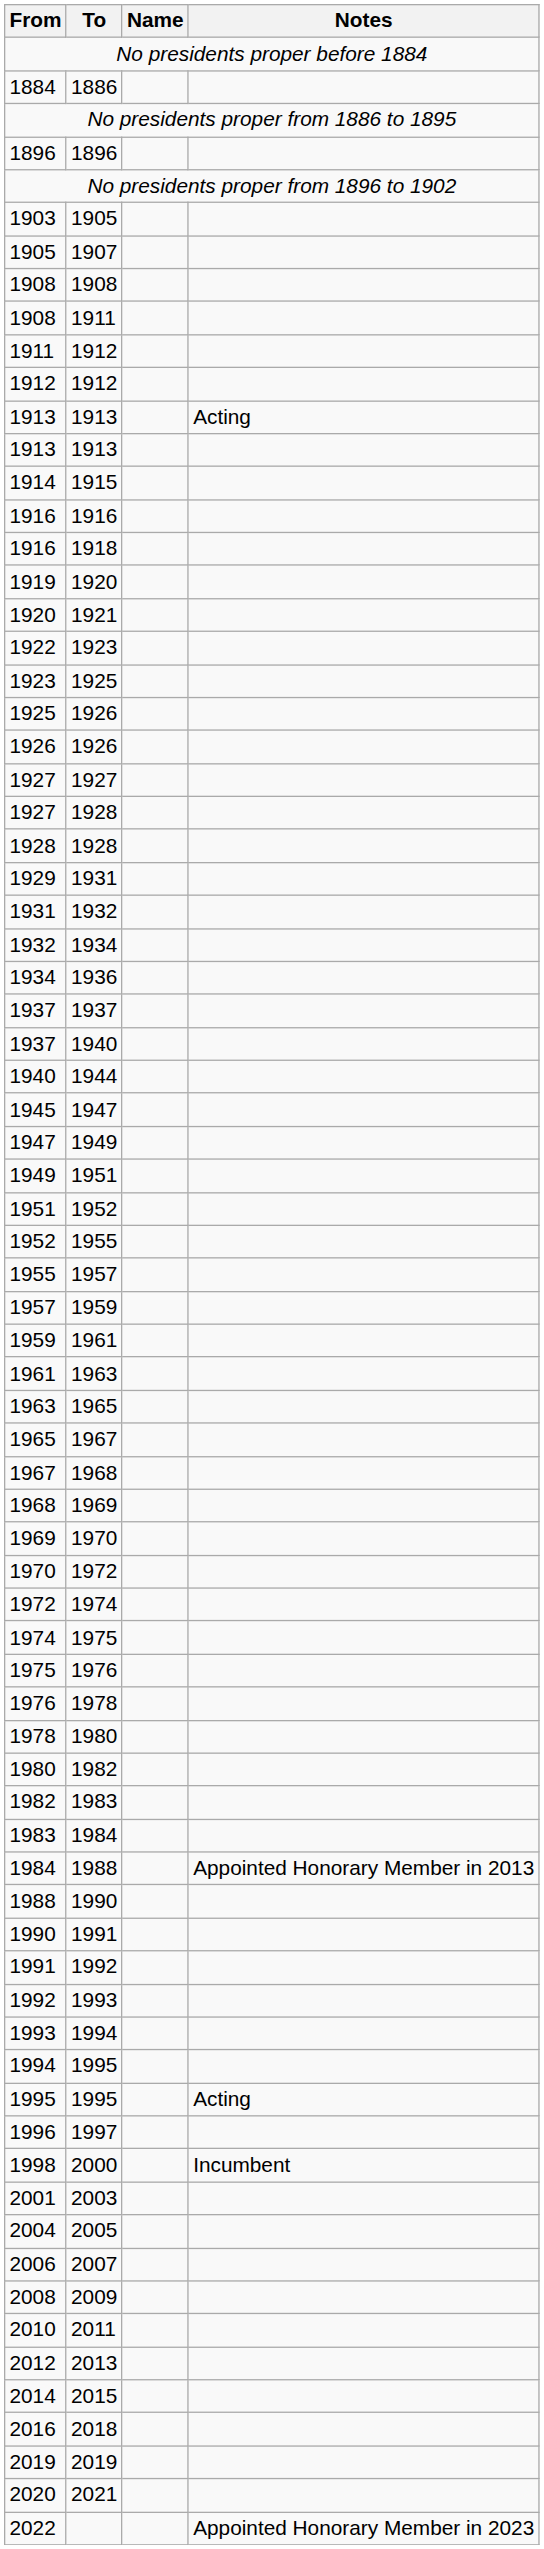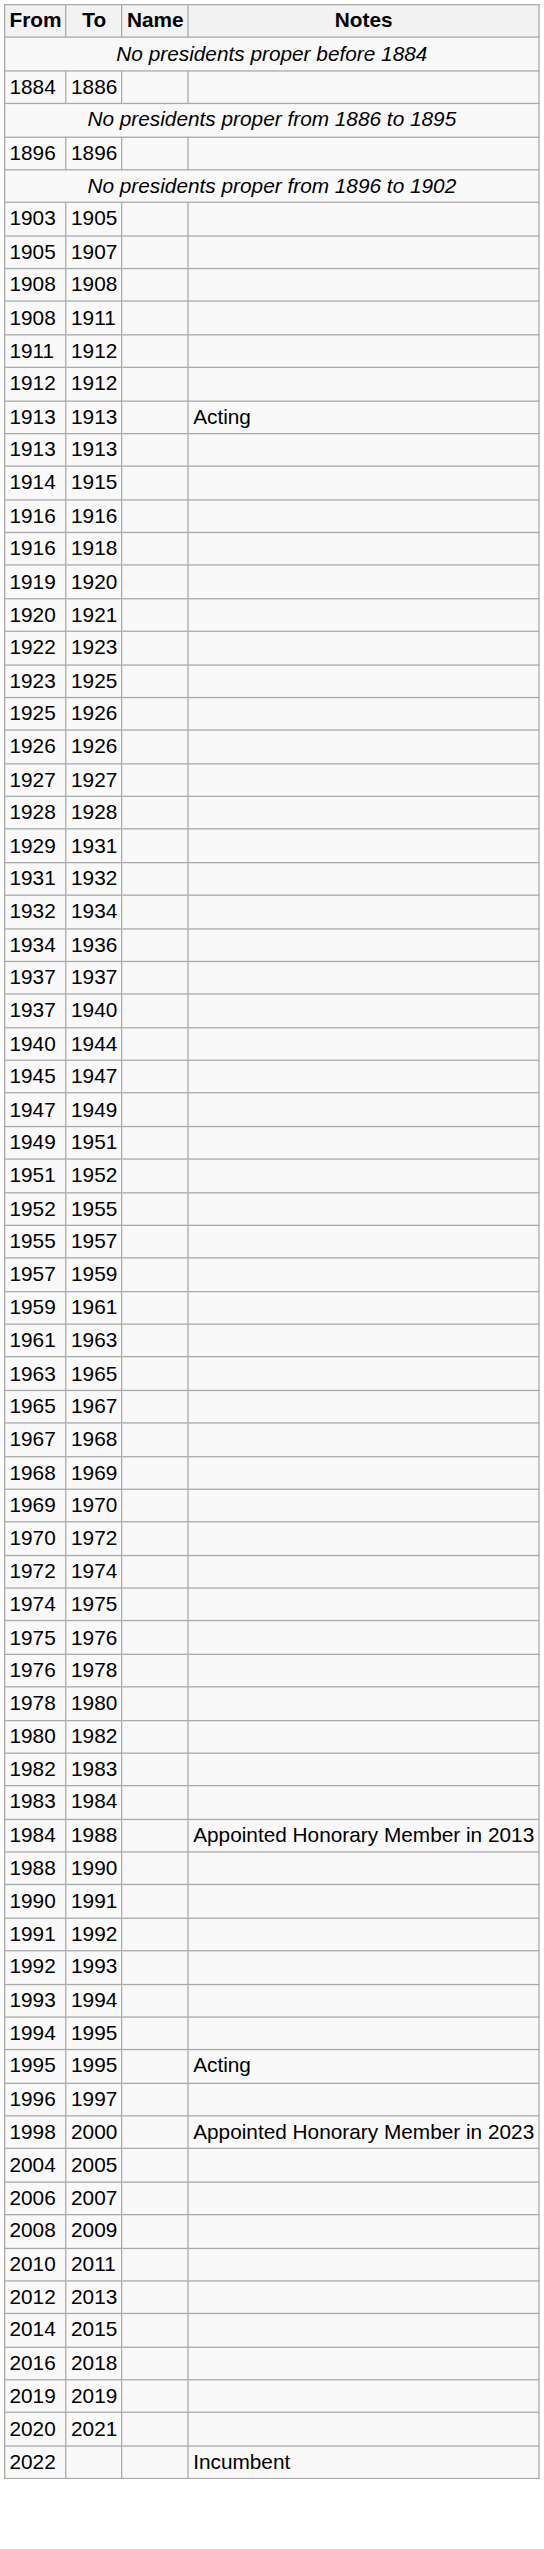- row: 1927 | 1928
1998 | Notes: Incumbent -> Appointed Honorary Member in 2023
- row: 2001 | 2003
2022 | Notes: Appointed Honorary Member in 2023 -> Incumbent
